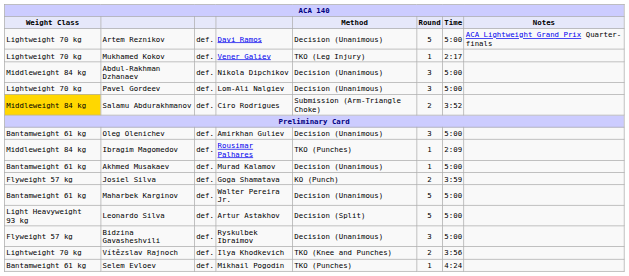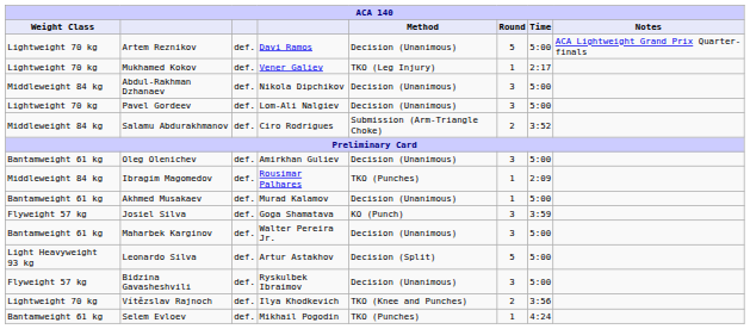Salamu Abdurakhmanov | Weight Class: gold background -> no background
Josiel Silva | Round: 2 -> 3
Maharbek Karginov | Round: 5 -> 3
